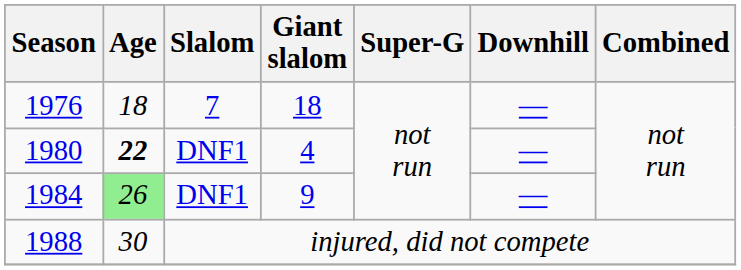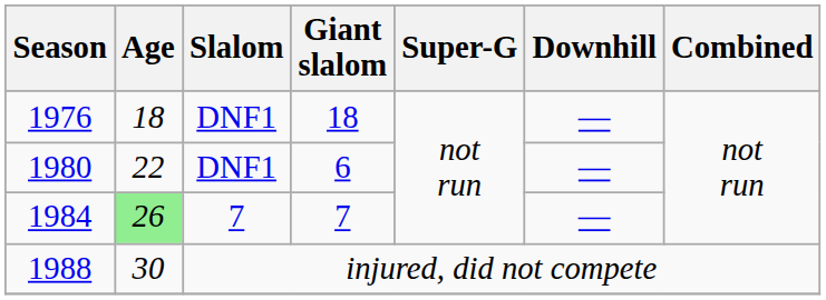1976 | Slalom: 7 -> DNF1
1980 | Age: bold -> normal
1980 | Giant slalom: 4 -> 6
1984 | Slalom: DNF1 -> 7
1984 | Giant slalom: 9 -> 7
